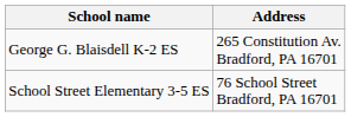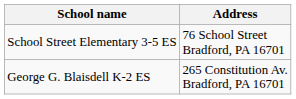rows swapped: George G. Blaisdell K-2 ES <-> School Street Elementary 3-5 ES
